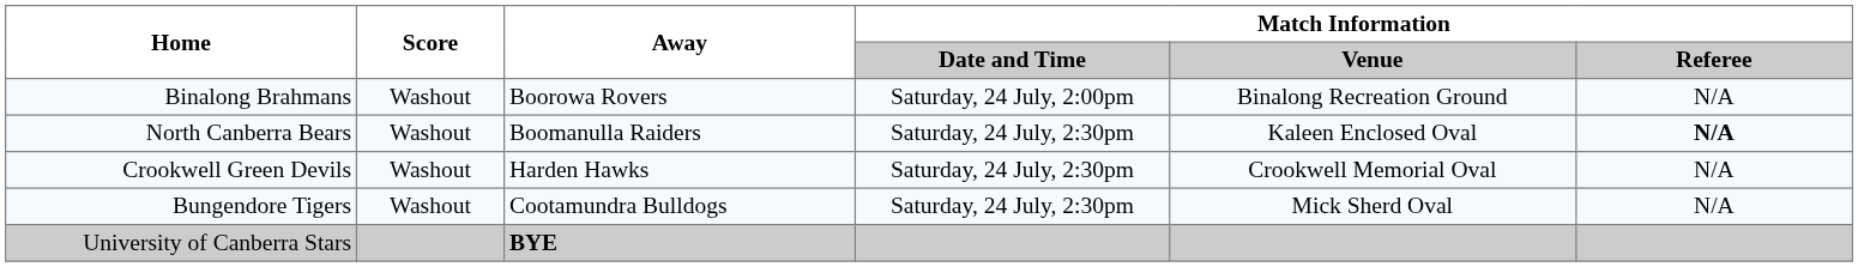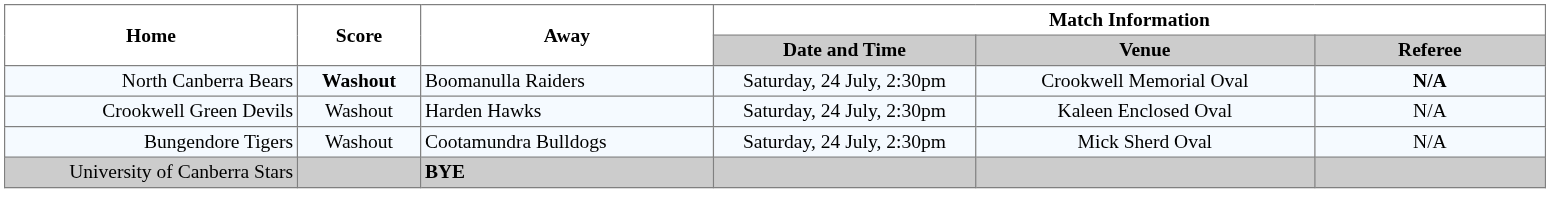- row: Binalong Brahmans | Washout | Boorowa Rovers | Saturday, 24 July, 2:00pm | Binalong Recreation Ground | N/A
North Canberra Bears | Score: normal -> bold
North Canberra Bears | Match Information / Venue: Kaleen Enclosed Oval -> Crookwell Memorial Oval
Crookwell Green Devils | Match Information / Venue: Crookwell Memorial Oval -> Kaleen Enclosed Oval
